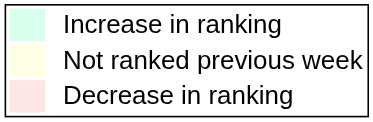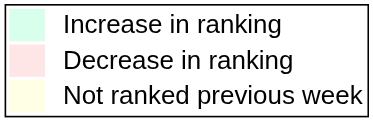rows swapped: Decrease in ranking <-> Not ranked previous week
